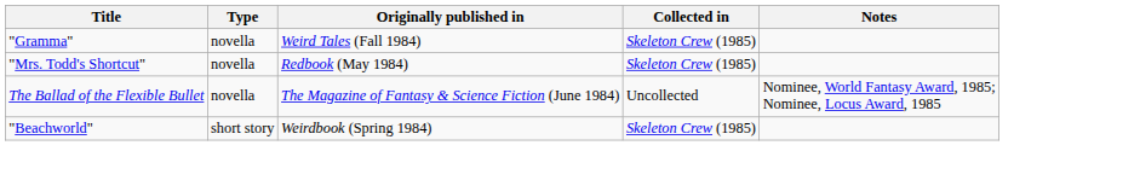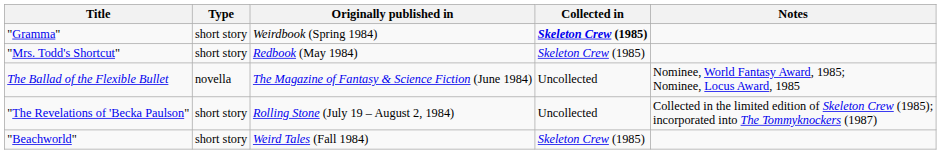"Gramma" | Type: novella -> short story
"Gramma" | Originally published in: Weird Tales (Fall 1984) -> Weirdbook (Spring 1984)
"Gramma" | Collected in: normal -> bold
"Mrs. Todd's Shortcut" | Type: novella -> short story
+ row: "The Revelations of 'Becka Paulson" | short story | Rolling Stone (July 19 – August 2, 1984) | Uncollected | Collected in the limited edition of Skeleton Crew (1985); incorporated into The Tommyknockers (1987)
"Beachworld" | Originally published in: Weirdbook (Spring 1984) -> Weird Tales (Fall 1984)
